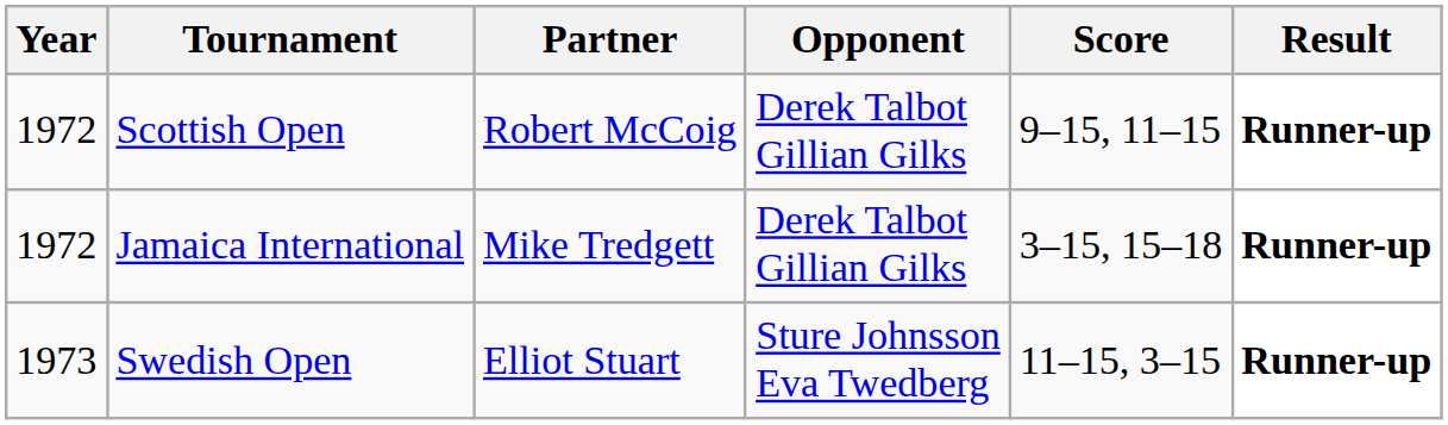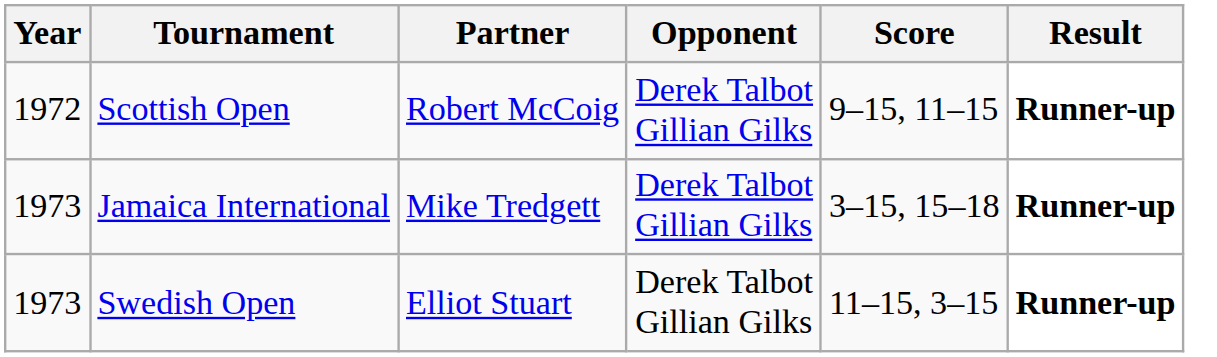Jamaica International | Year: 1972 -> 1973
Swedish Open | Opponent: Sture Johnsson Eva Twedberg -> Derek Talbot Gillian Gilks
